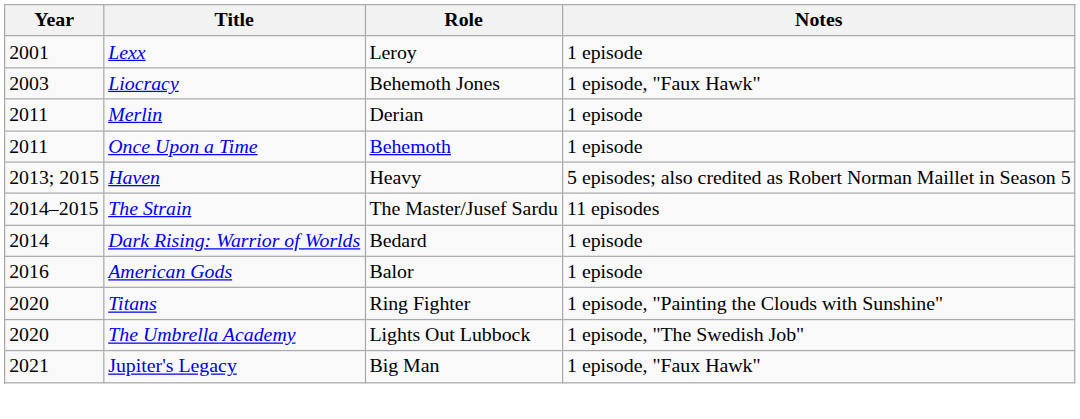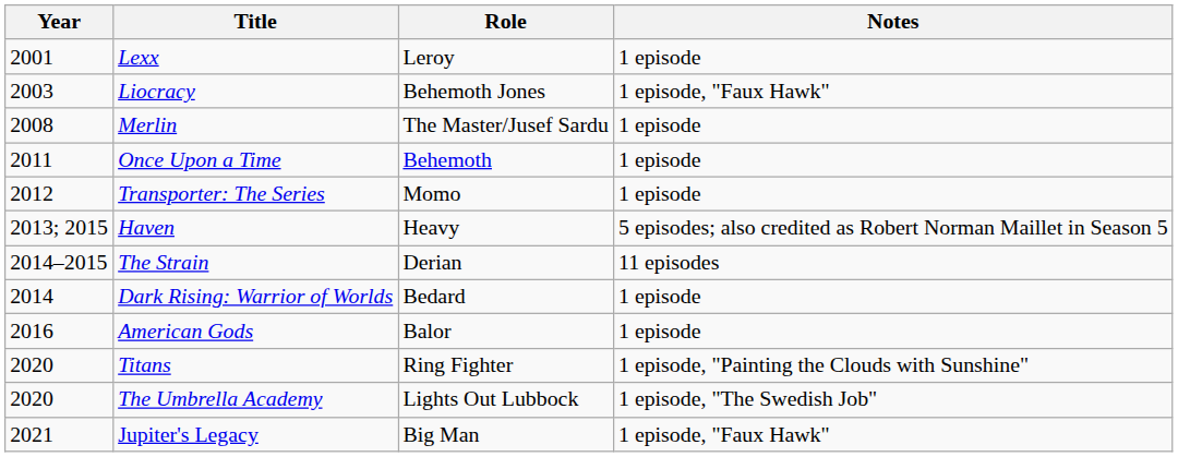Merlin | Year: 2011 -> 2008
Merlin | Role: Derian -> The Master/Jusef Sardu
+ row: 2012 | Transporter: The Series | Momo | 1 episode
The Strain | Role: The Master/Jusef Sardu -> Derian
